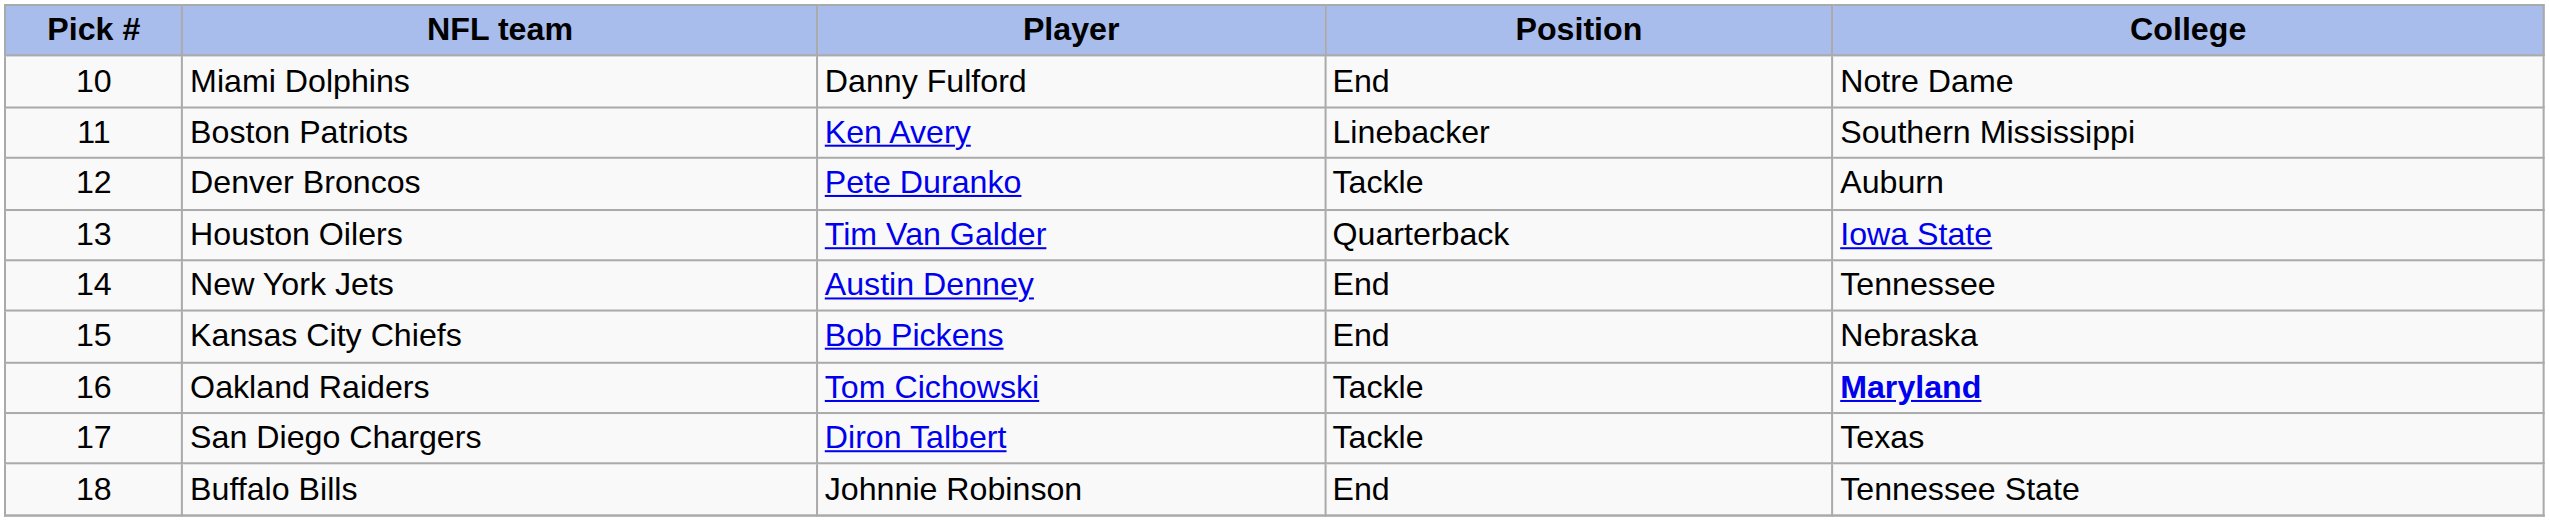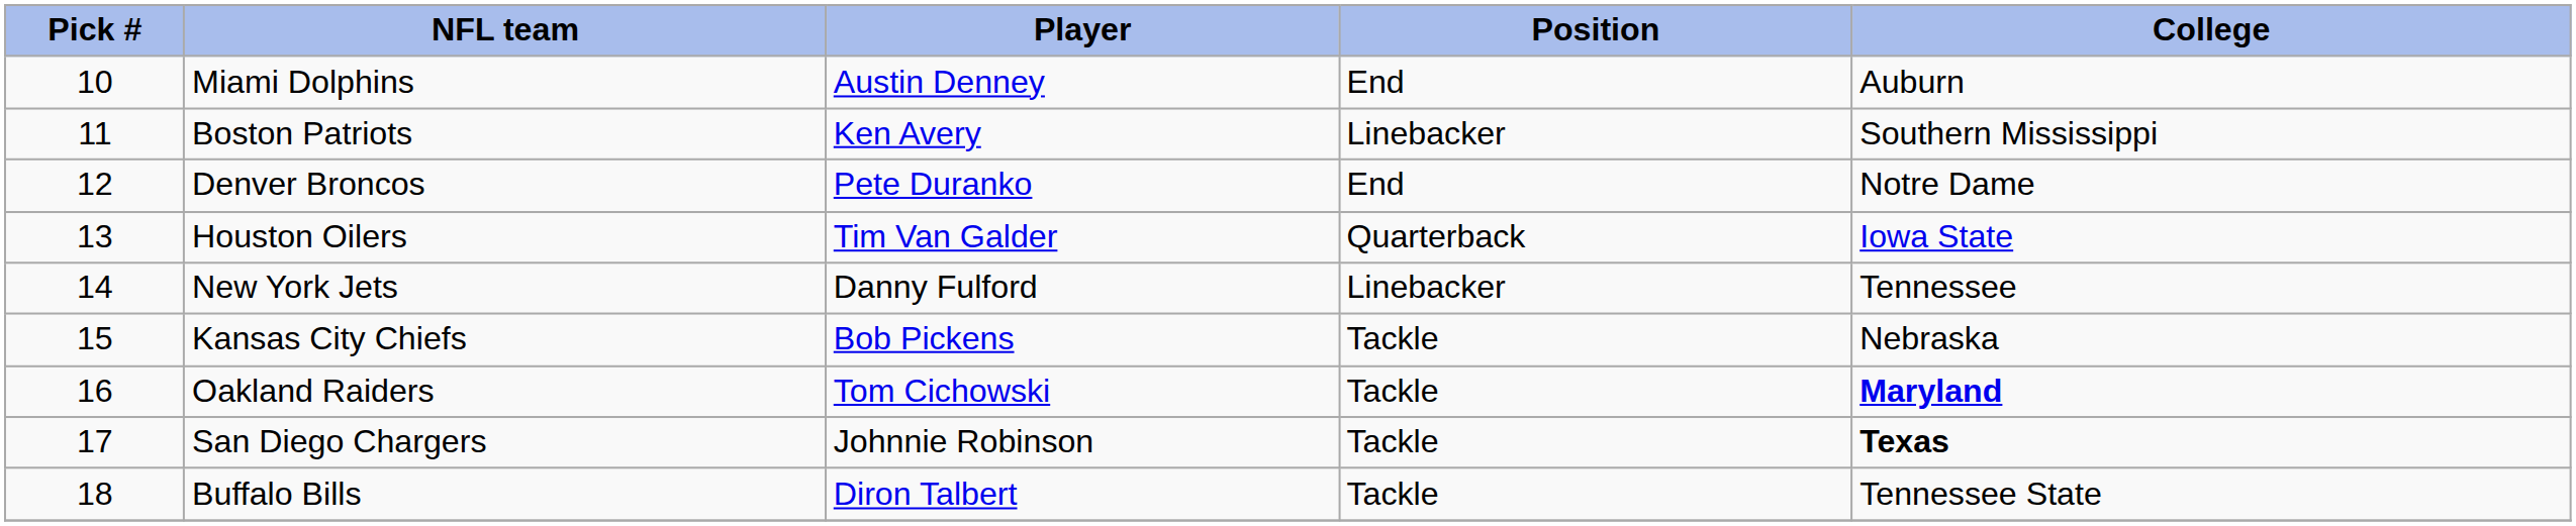Miami Dolphins | Player: Danny Fulford -> Austin Denney
Miami Dolphins | College: Notre Dame -> Auburn
Denver Broncos | Position: Tackle -> End
Denver Broncos | College: Auburn -> Notre Dame
New York Jets | Player: Austin Denney -> Danny Fulford
New York Jets | Position: End -> Linebacker
Kansas City Chiefs | Position: End -> Tackle
San Diego Chargers | Player: Diron Talbert -> Johnnie Robinson
San Diego Chargers | College: normal -> bold
Buffalo Bills | Player: Johnnie Robinson -> Diron Talbert
Buffalo Bills | Position: End -> Tackle
